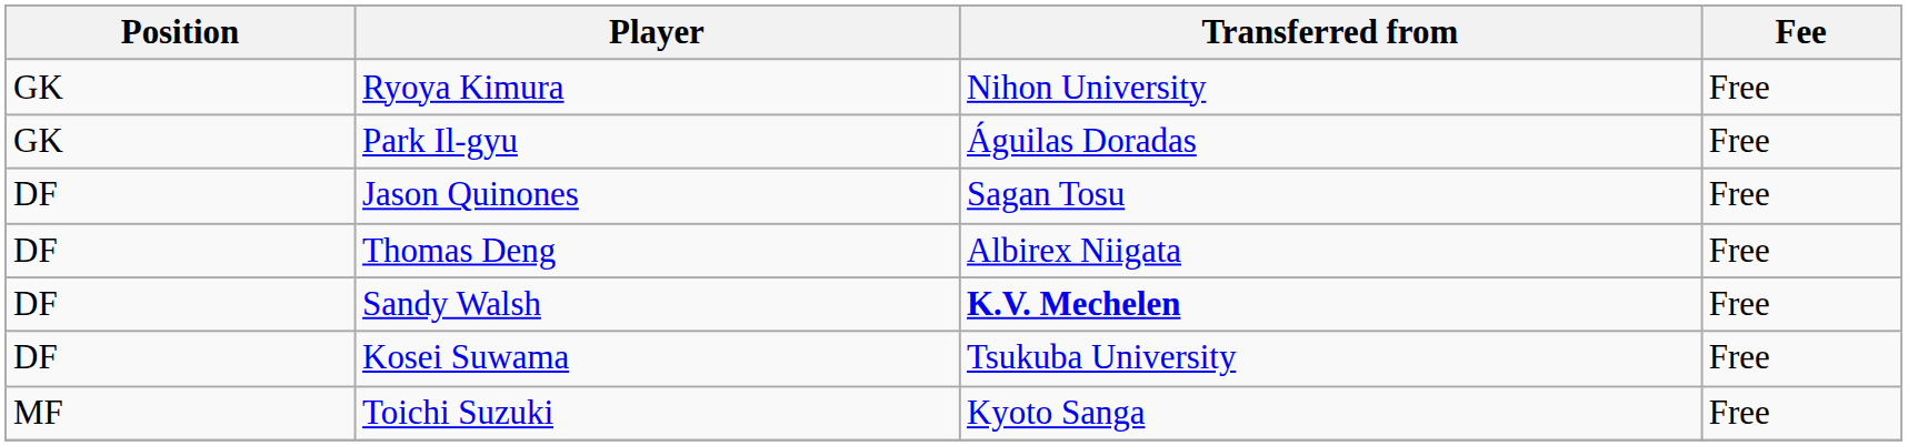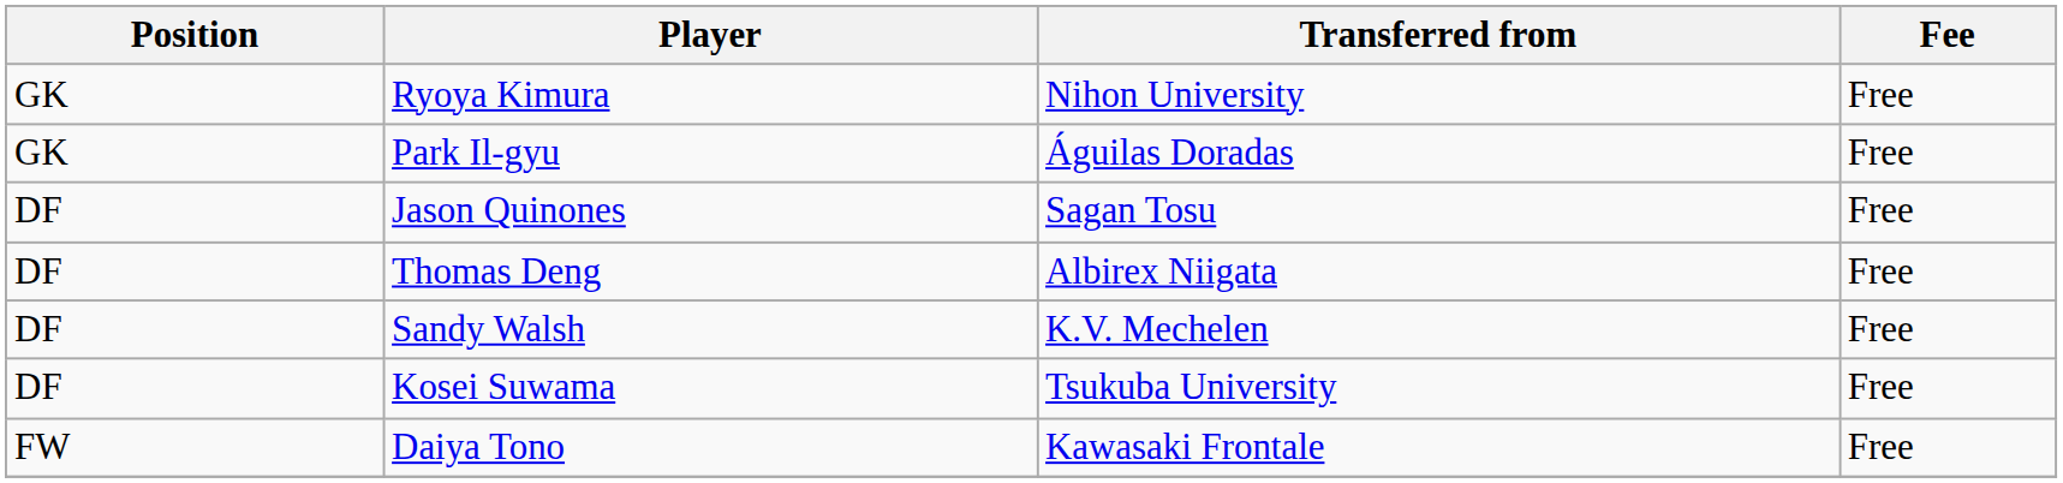Sandy Walsh | Transferred from: bold -> normal
- row: MF | Toichi Suzuki | Kyoto Sanga | Free
+ row: FW | Daiya Tono | Kawasaki Frontale | Free
